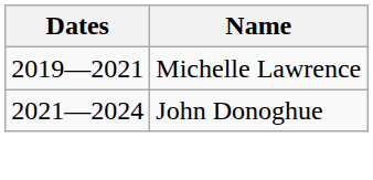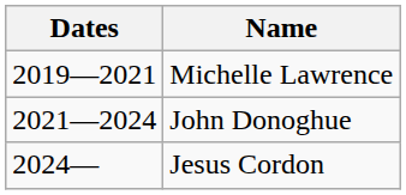+ row: 2024— | Jesus Cordon
